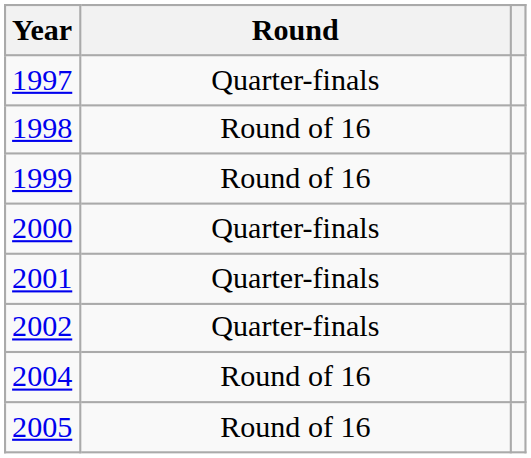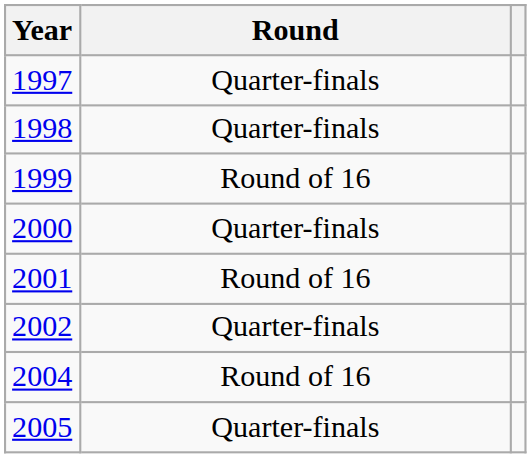1998 | Round: Round of 16 -> Quarter-finals
2001 | Round: Quarter-finals -> Round of 16
2005 | Round: Round of 16 -> Quarter-finals
